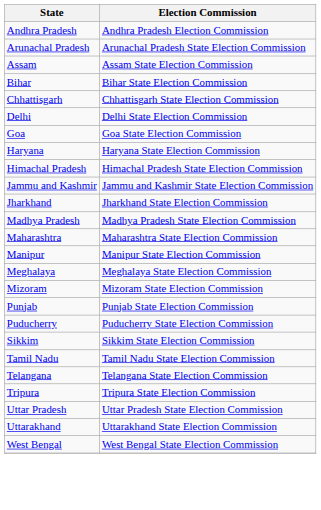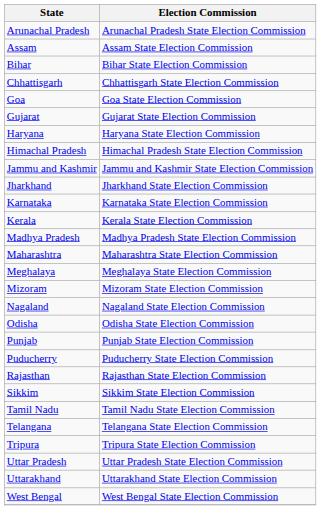- row: Andhra Pradesh | Andhra Pradesh Election Commission
- row: Delhi | Delhi State Election Commission
+ row: Gujarat | Gujarat State Election Commission
+ row: Karnataka | Karnataka State Election Commission
+ row: Kerala | Kerala State Election Commission
- row: Manipur | Manipur State Election Commission
+ row: Nagaland | Nagaland State Election Commission
+ row: Odisha | Odisha State Election Commission
+ row: Rajasthan | Rajasthan State Election Commission
